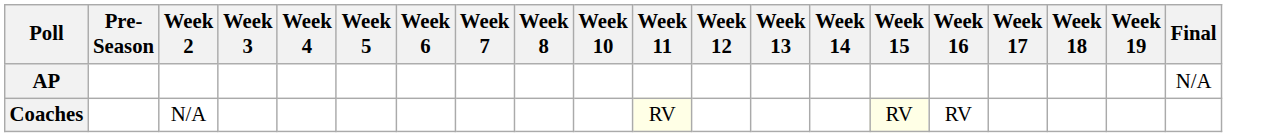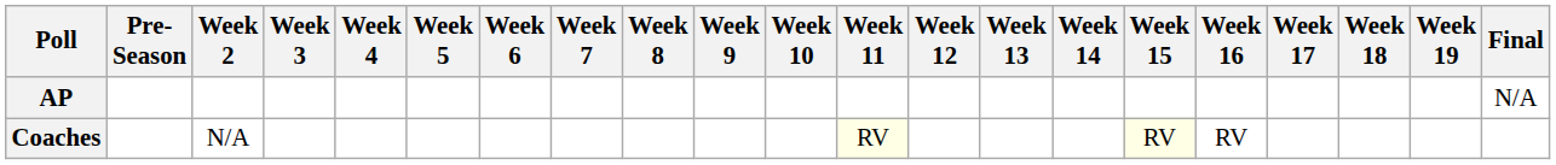+ column: Week 9
